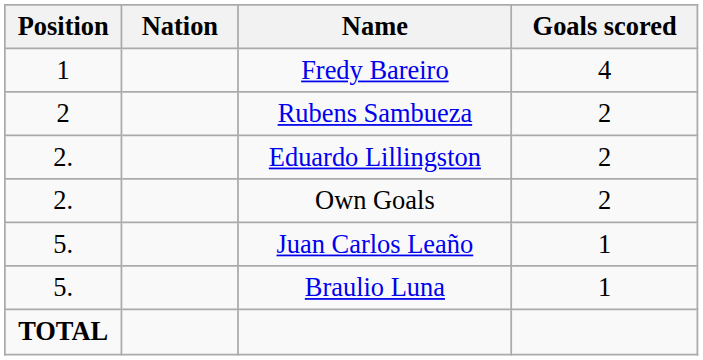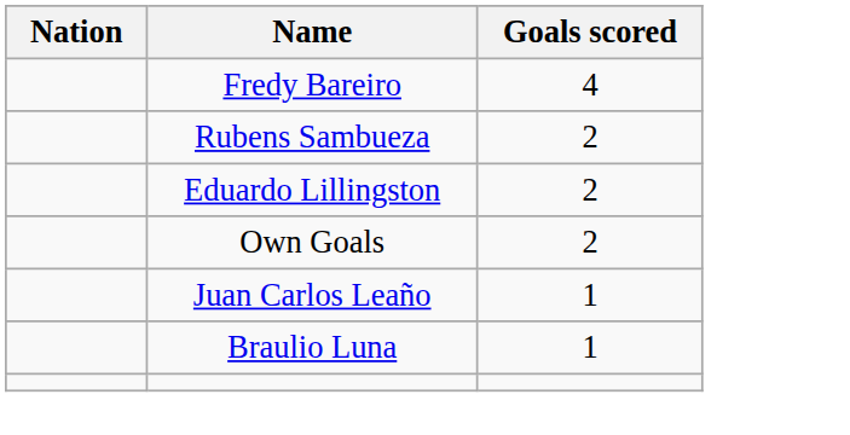- column: Position | 1 | 2 | 2. | 2. | 5. | 5. | TOTAL
